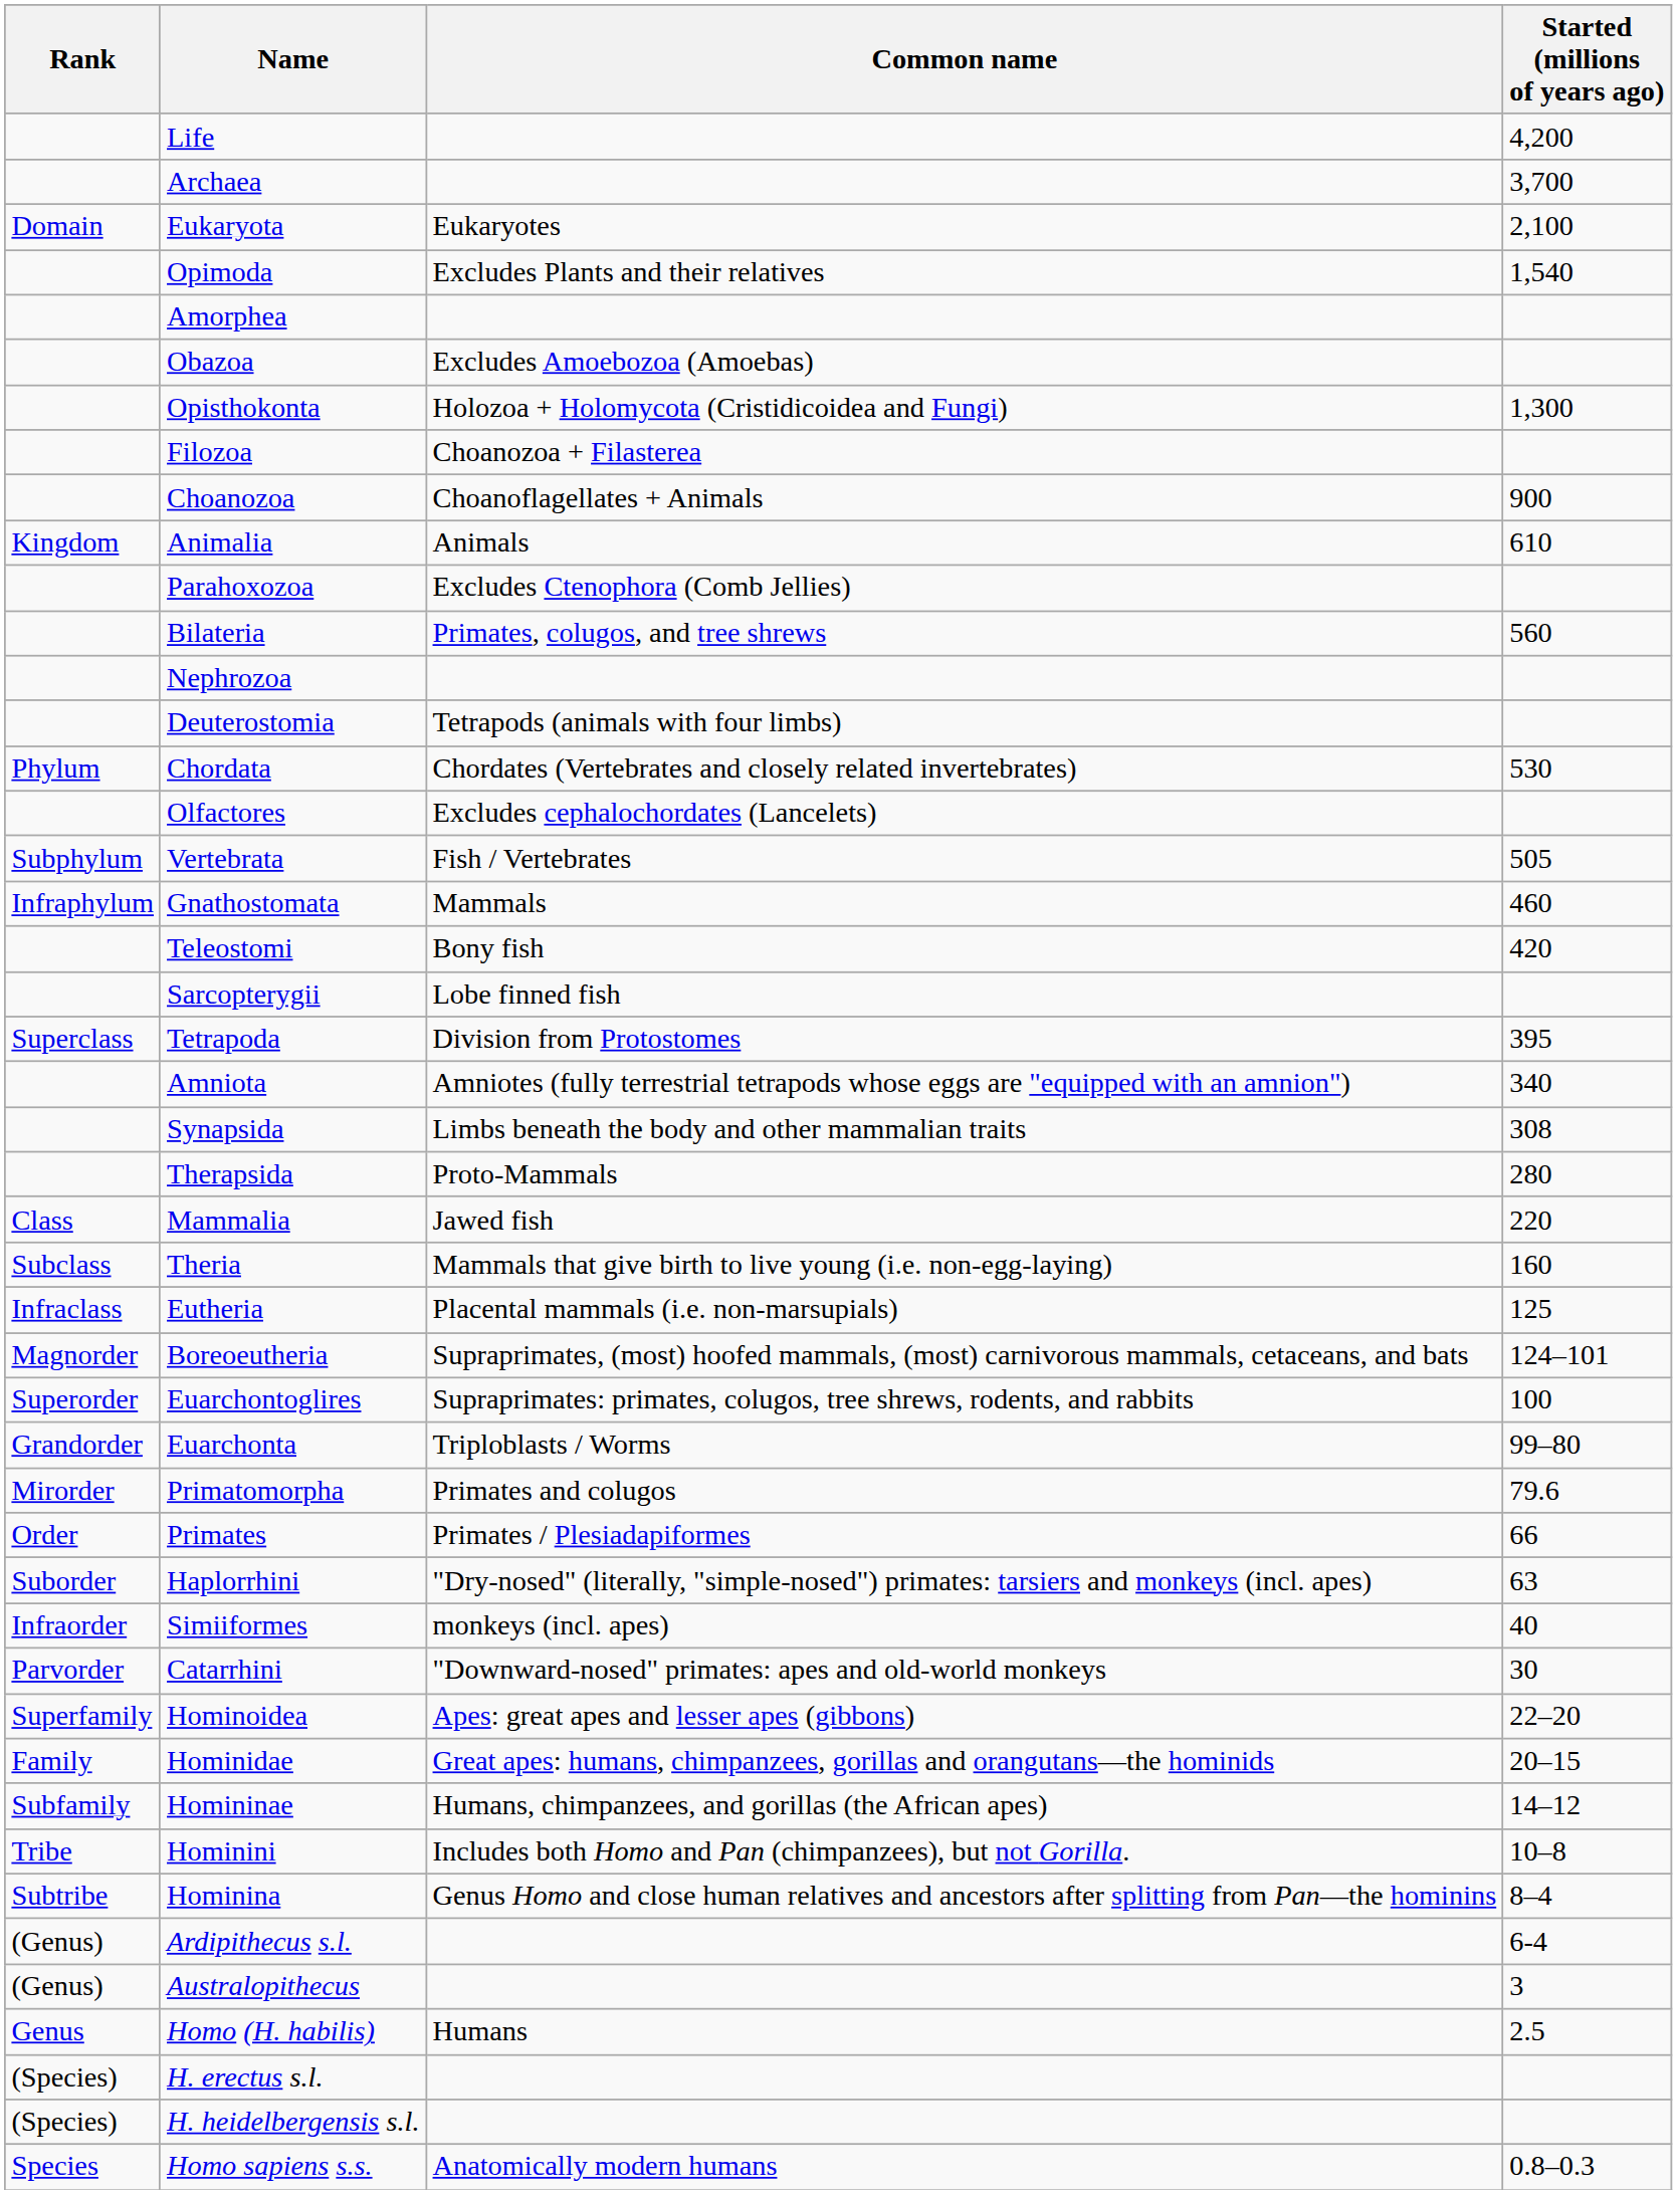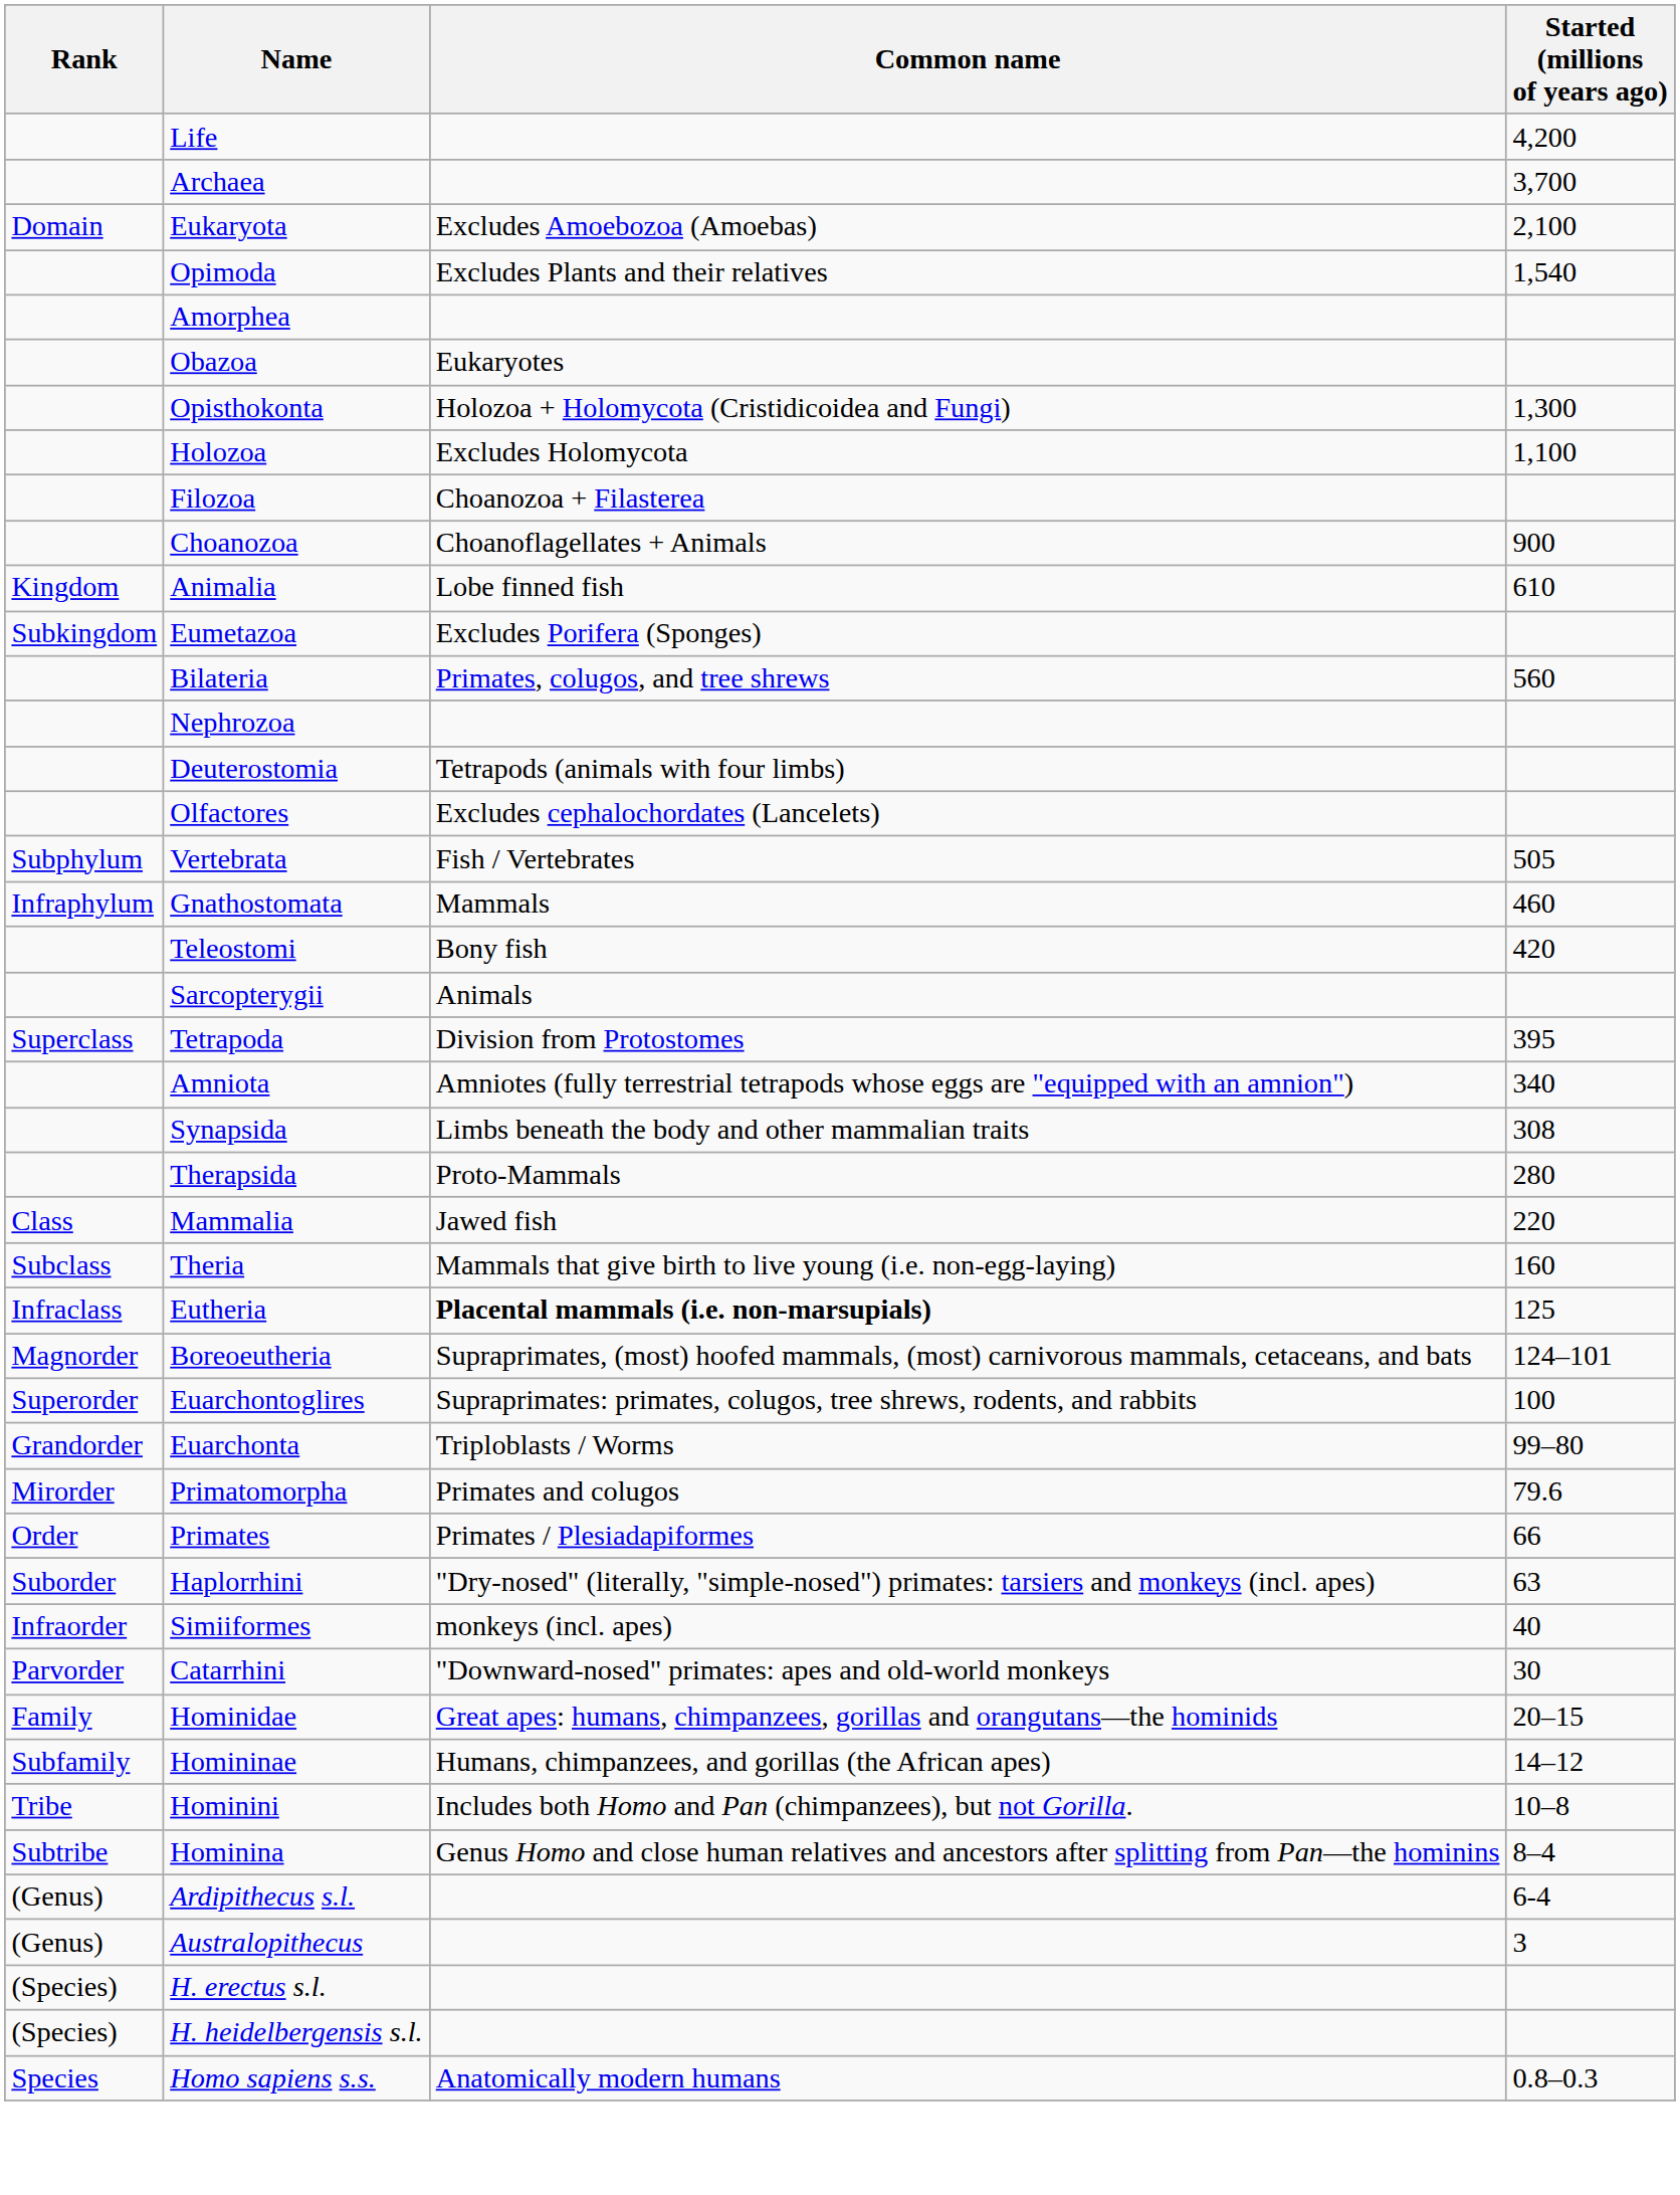Eukaryota | Common name: Eukaryotes -> Excludes Amoebozoa (Amoebas)
Obazoa | Common name: Excludes Amoebozoa (Amoebas) -> Eukaryotes
+ row: Holozoa | Excludes Holomycota | 1,100
Animalia | Common name: Animals -> Lobe finned fish
+ row: Subkingdom | Eumetazoa | Excludes Porifera (Sponges)
- row: Parahoxozoa | Excludes Ctenophora (Comb Jellies)
- row: Phylum | Chordata | Chordates (Vertebrates and closely related invertebrates) | 530
Sarcopterygii | Common name: Lobe finned fish -> Animals
Eutheria | Common name: normal -> bold
- row: Superfamily | Hominoidea | Apes: great apes and lesser apes (gibbons) | 22–20
- row: Genus | Homo (H. habilis) | Humans | 2.5
